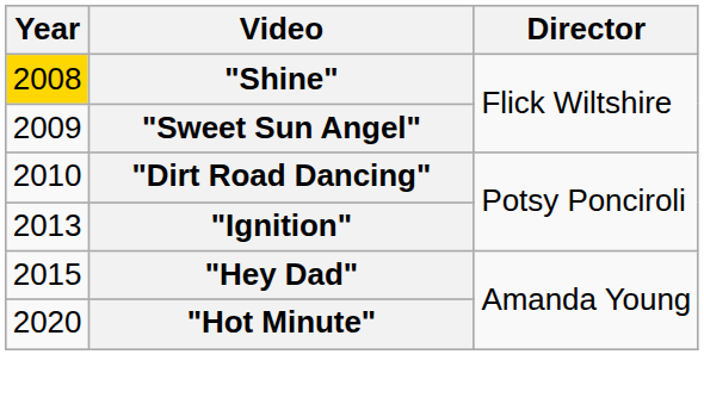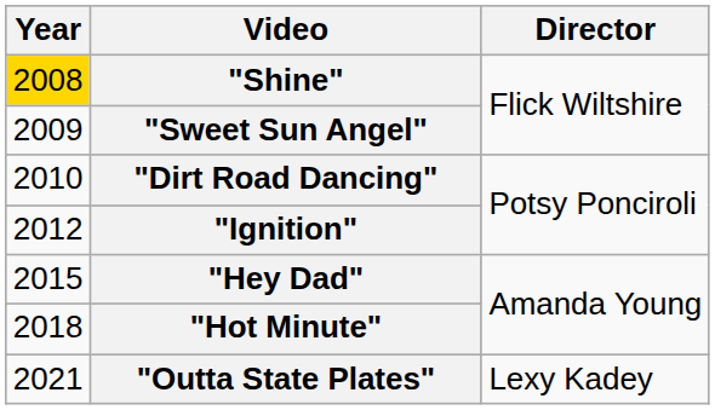"Ignition" | Year: 2013 -> 2012
"Hot Minute" | Year: 2020 -> 2018
+ row: 2021 | "Outta State Plates" | Lexy Kadey
